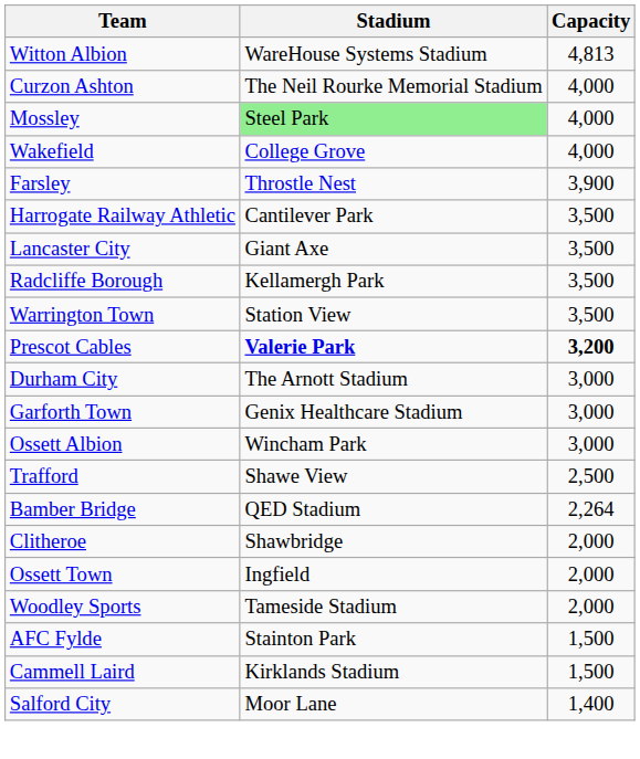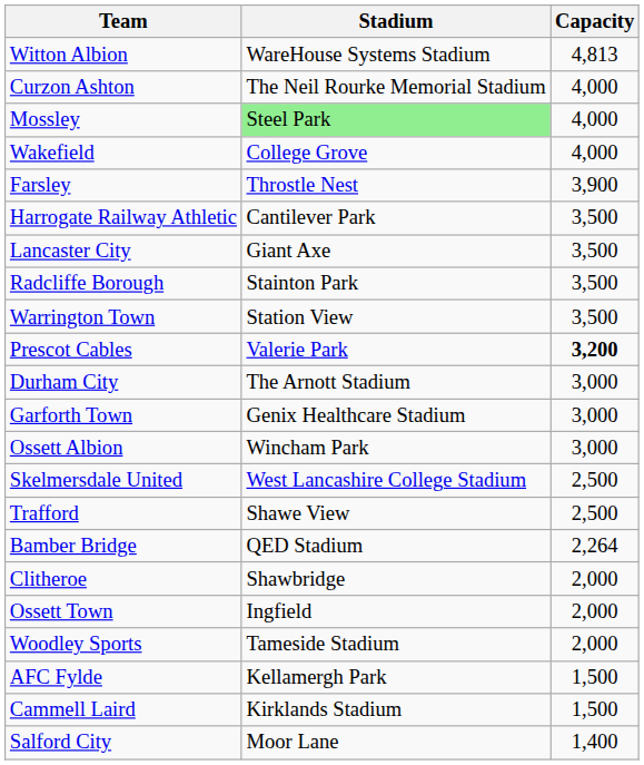Radcliffe Borough | Stadium: Kellamergh Park -> Stainton Park
Prescot Cables | Stadium: bold -> normal
+ row: Skelmersdale United | West Lancashire College Stadium | 2,500
AFC Fylde | Stadium: Stainton Park -> Kellamergh Park
